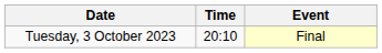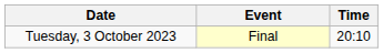columns swapped: Time <-> Event
